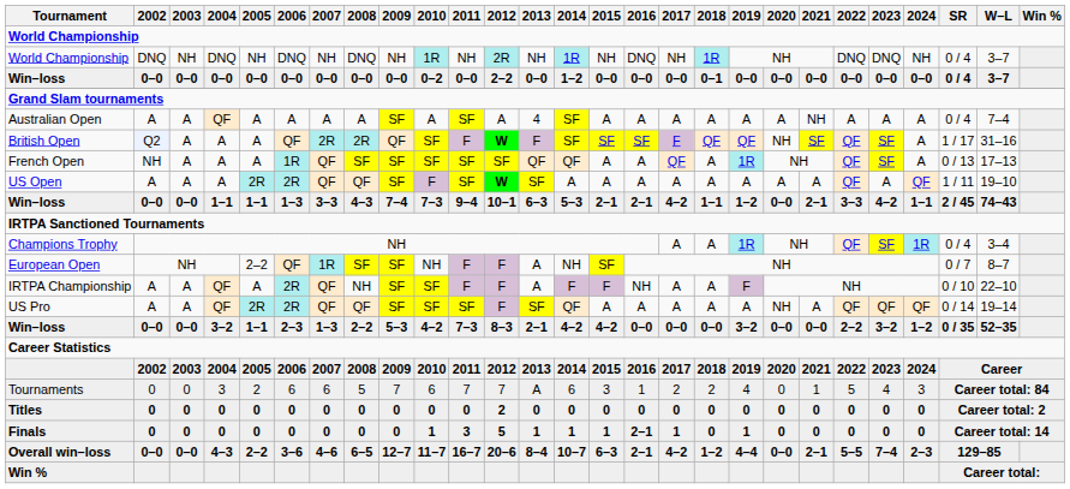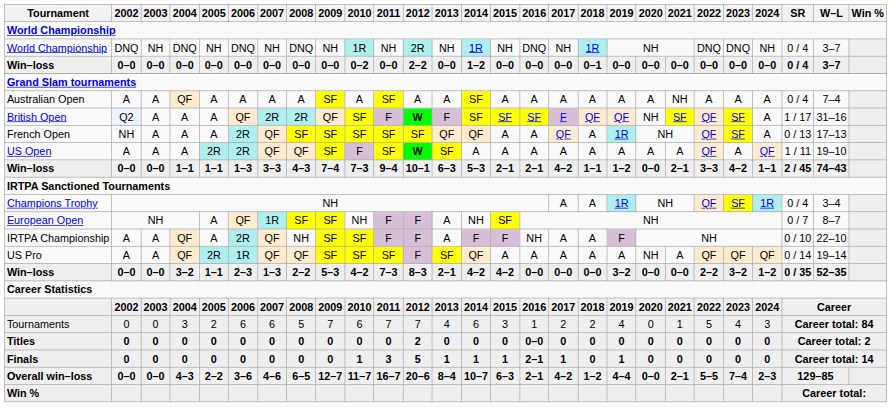Australian Open | 2013: 4 -> A
French Open | 2006: 1R -> 2R
European Open | 2005: 2–2 -> A
US Pro | 2006: 2R -> 1R
Tournaments | 2013: A -> 4
Titles | 2016: 0 -> 0–0
